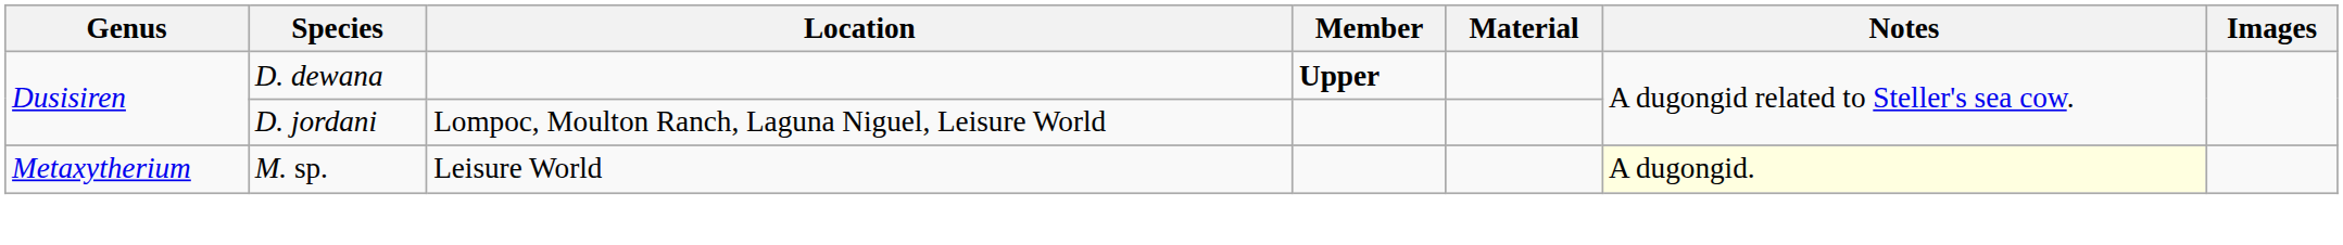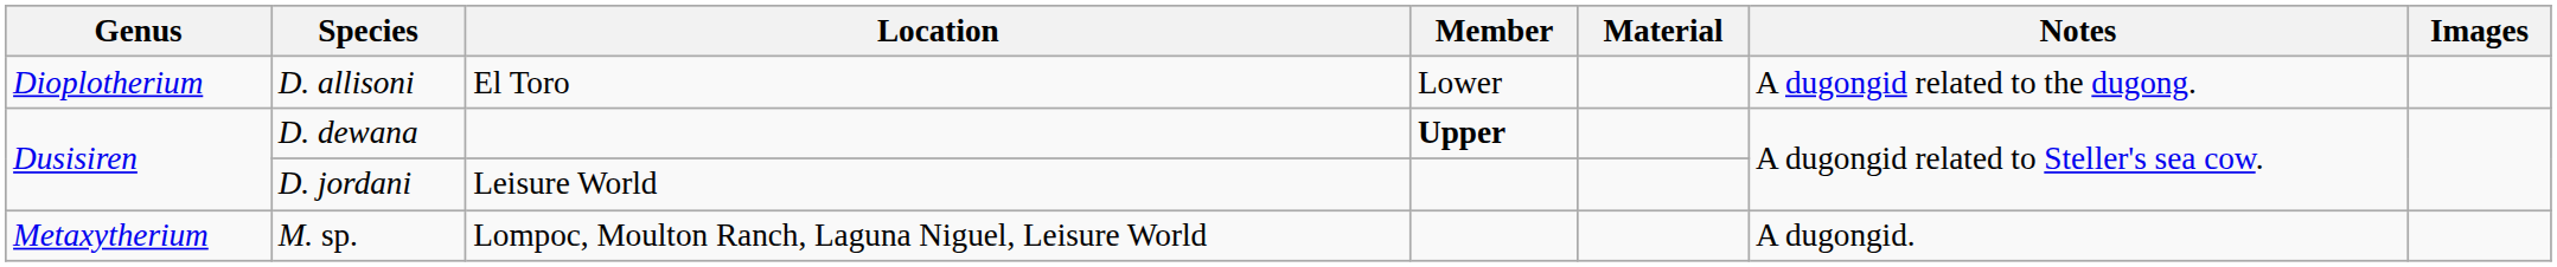+ row: Dioplotherium | D. allisoni | El Toro | Lower | A dugongid related to the dugong.
D. jordani | Location: Lompoc, Moulton Ranch, Laguna Niguel, Leisure World -> Leisure World
M. sp. | Location: Leisure World -> Lompoc, Moulton Ranch, Laguna Niguel, Leisure World
M. sp. | Notes: lightyellow background -> no background
